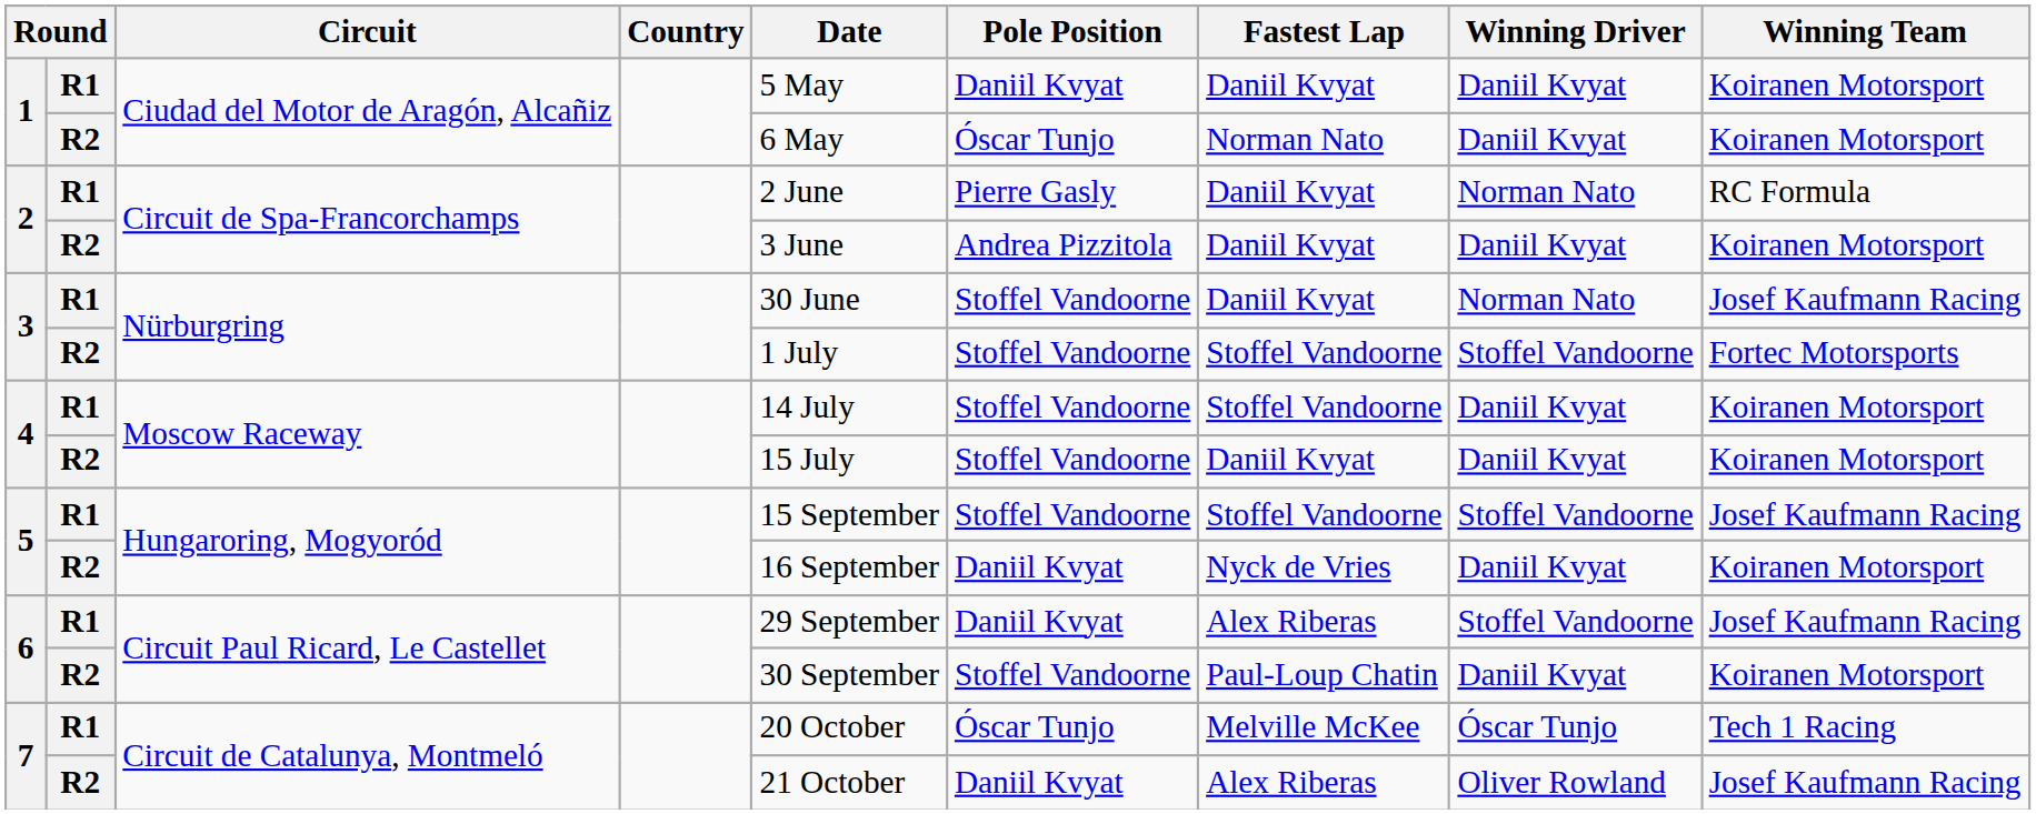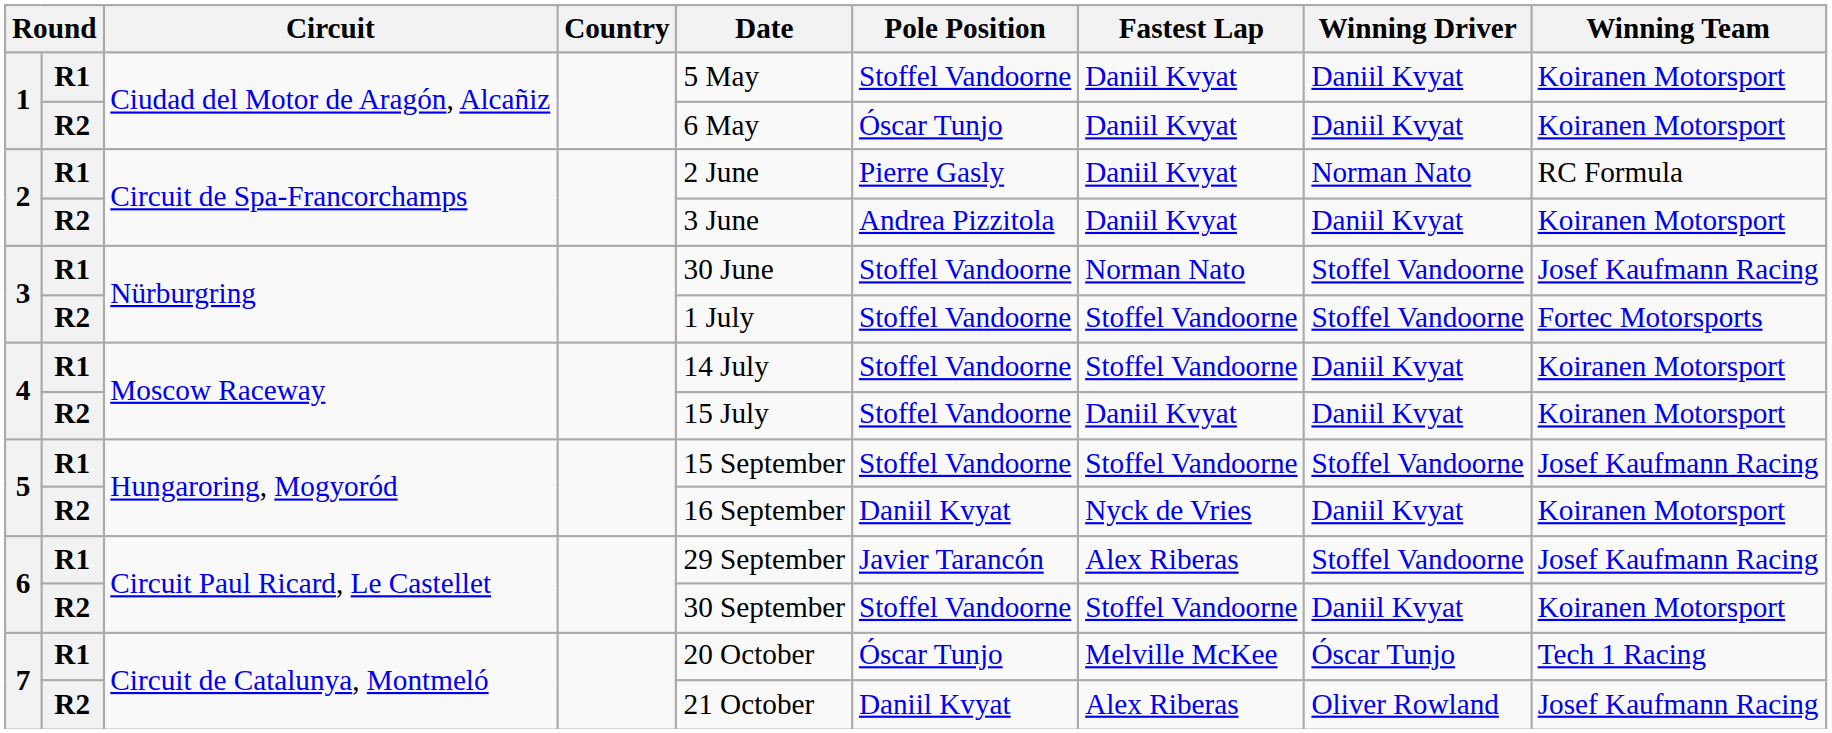1 / R1 | Pole Position: Daniil Kvyat -> Stoffel Vandoorne
1 / R2 | Fastest Lap: Norman Nato -> Daniil Kvyat
3 / R1 | Fastest Lap: Daniil Kvyat -> Norman Nato
3 / R1 | Winning Driver: Norman Nato -> Stoffel Vandoorne
6 / R1 | Pole Position: Daniil Kvyat -> Javier Tarancón
6 / R2 | Fastest Lap: Paul-Loup Chatin -> Stoffel Vandoorne
